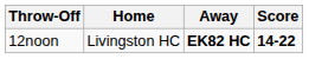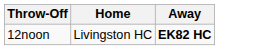- column: Score | 14-22
